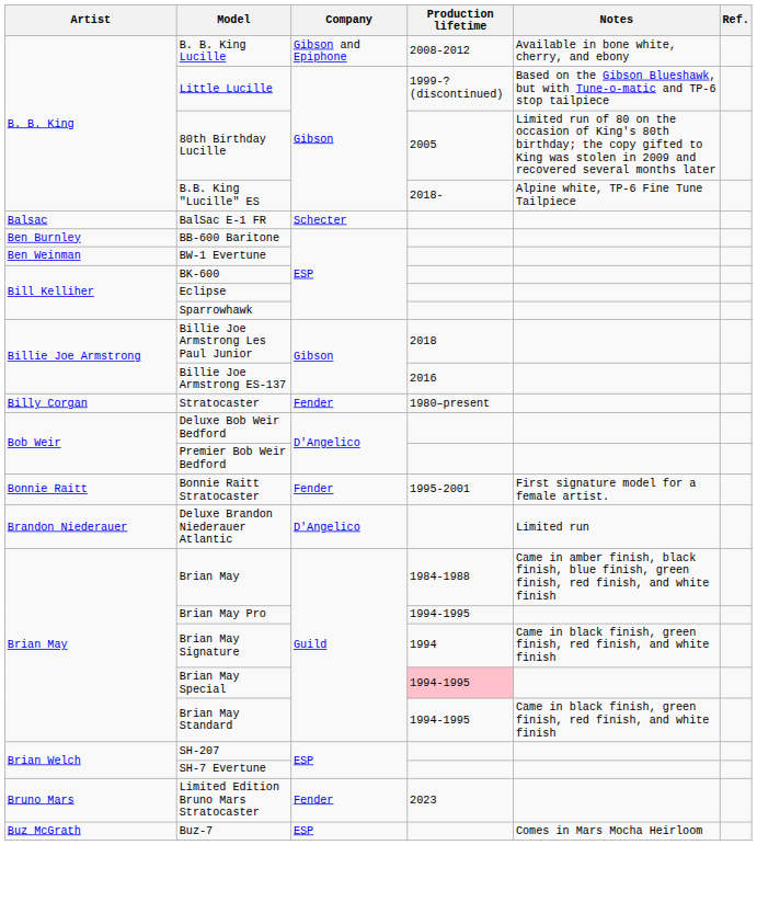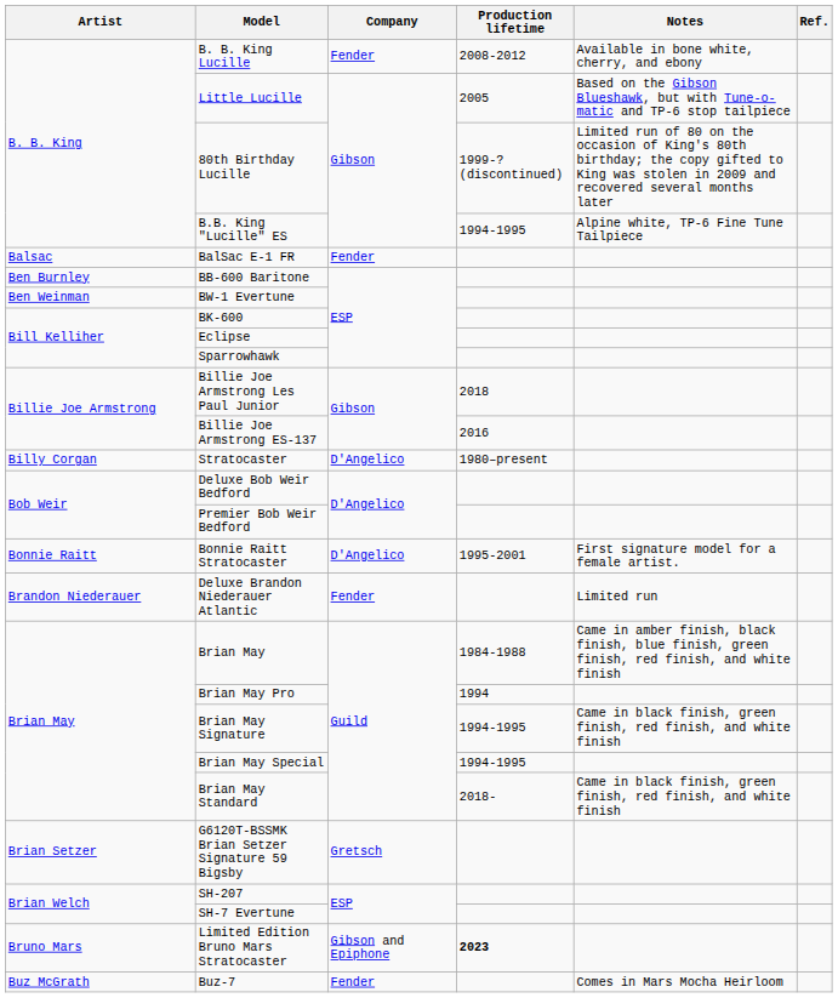B. B. King Lucille | Company: Gibson and Epiphone -> Fender
Little Lucille | Production lifetime: 1999-? (discontinued) -> 2005
80th Birthday Lucille | Production lifetime: 2005 -> 1999-? (discontinued)
B.B. King "Lucille" ES | Production lifetime: 2018- -> 1994-1995
BalSac E-1 FR | Company: Schecter -> Fender
Stratocaster | Company: Fender -> D'Angelico
Bonnie Raitt Stratocaster | Company: Fender -> D'Angelico
Deluxe Brandon Niederauer Atlantic | Company: D'Angelico -> Fender
Brian May Pro | Production lifetime: 1994-1995 -> 1994
Brian May Signature | Production lifetime: 1994 -> 1994-1995
Brian May Special | Production lifetime: pink background -> no background
Brian May Standard | Production lifetime: 1994-1995 -> 2018-
+ row: Brian Setzer | G6120T-BSSMK Brian Setzer Signature 59 Bigsby | Gretsch
Limited Edition Bruno Mars Stratocaster | Company: Fender -> Gibson and Epiphone
Limited Edition Bruno Mars Stratocaster | Production lifetime: normal -> bold
Buz-7 | Company: ESP -> Fender
